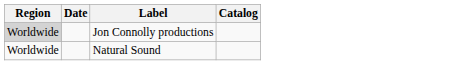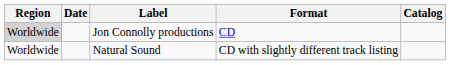+ column: Format | CD | CD with slightly different track listing
